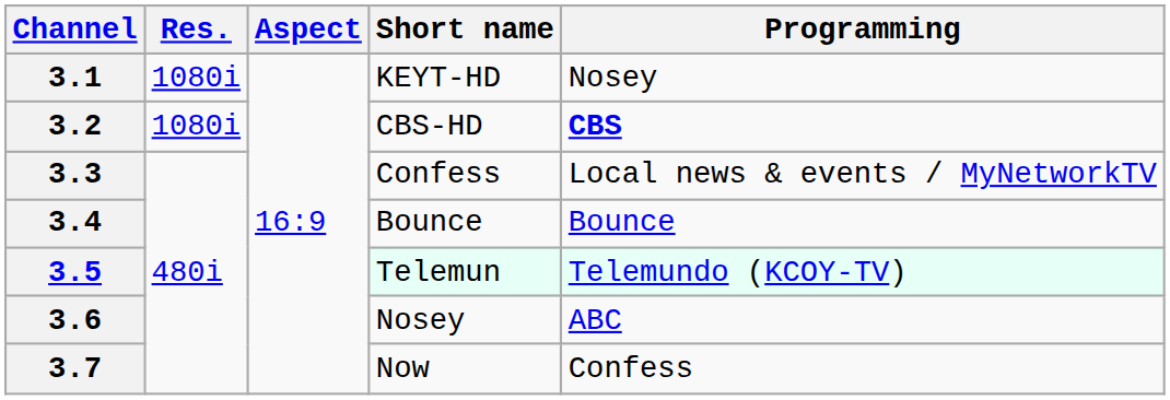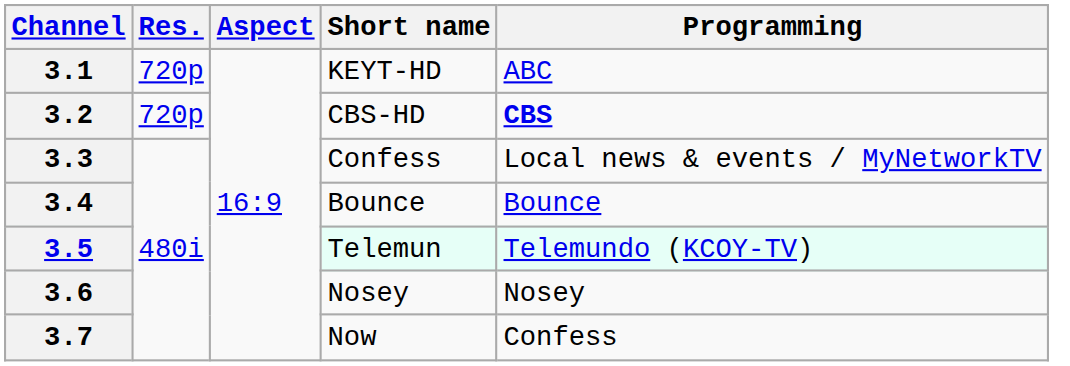3.1 | Res.: 1080i -> 720p
3.1 | Programming: Nosey -> ABC
3.2 | Res.: 1080i -> 720p
3.6 | Programming: ABC -> Nosey
